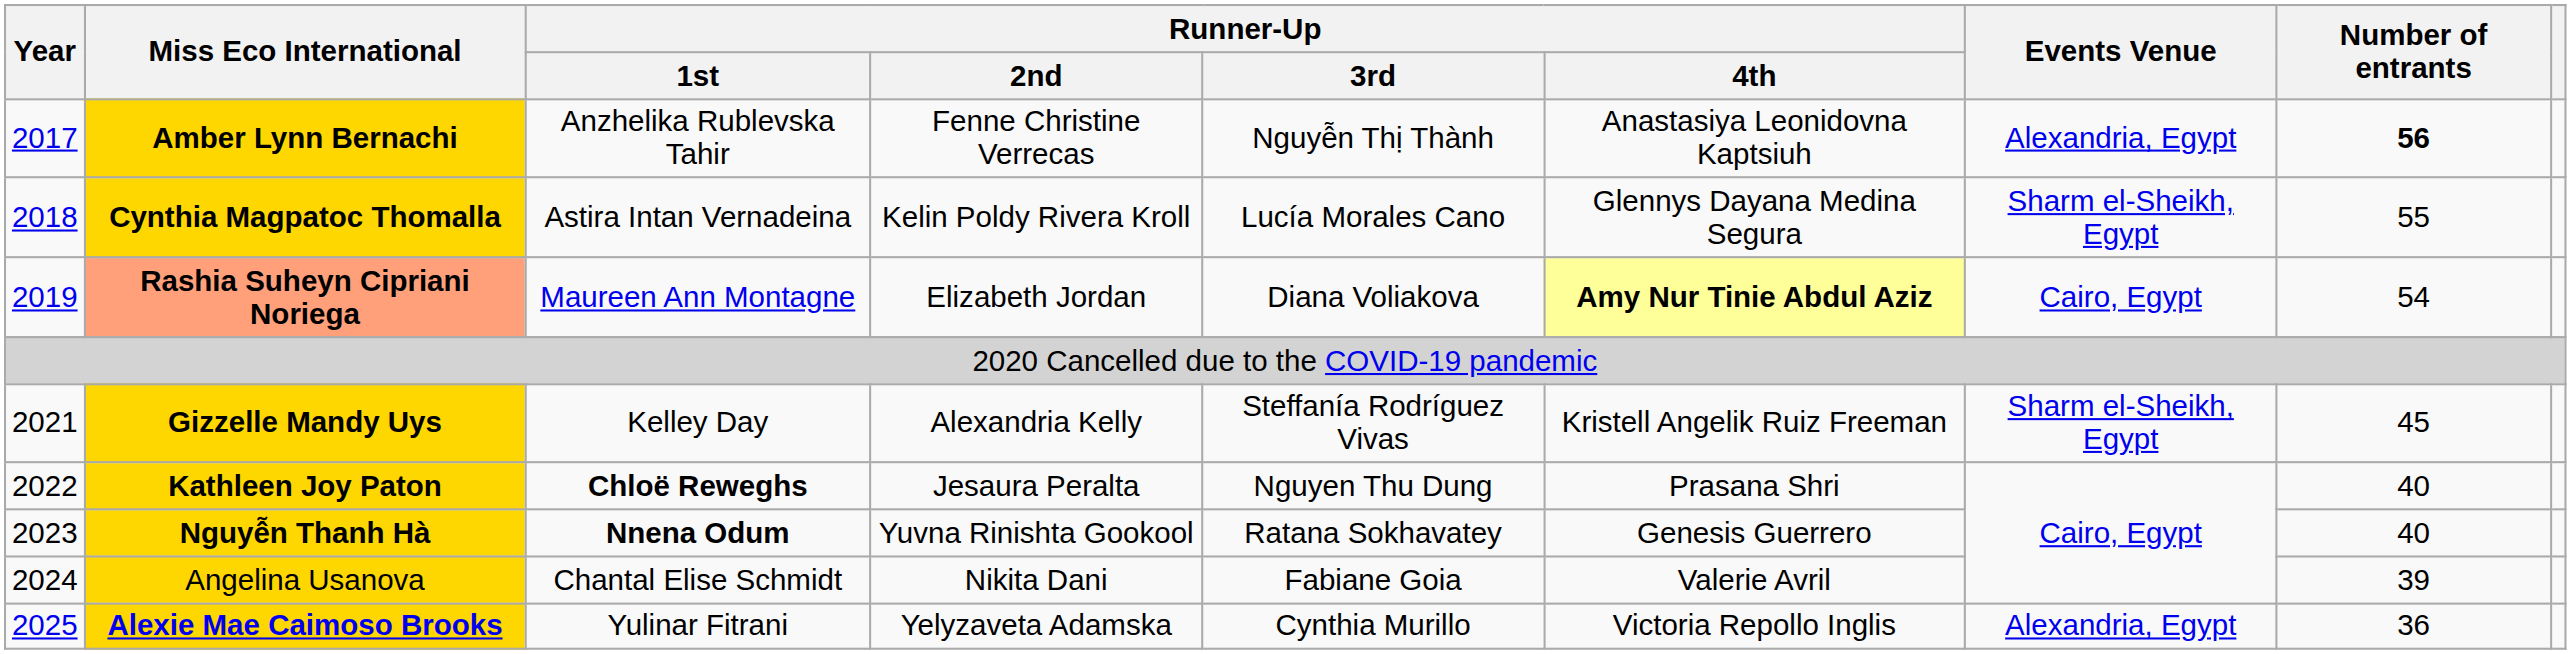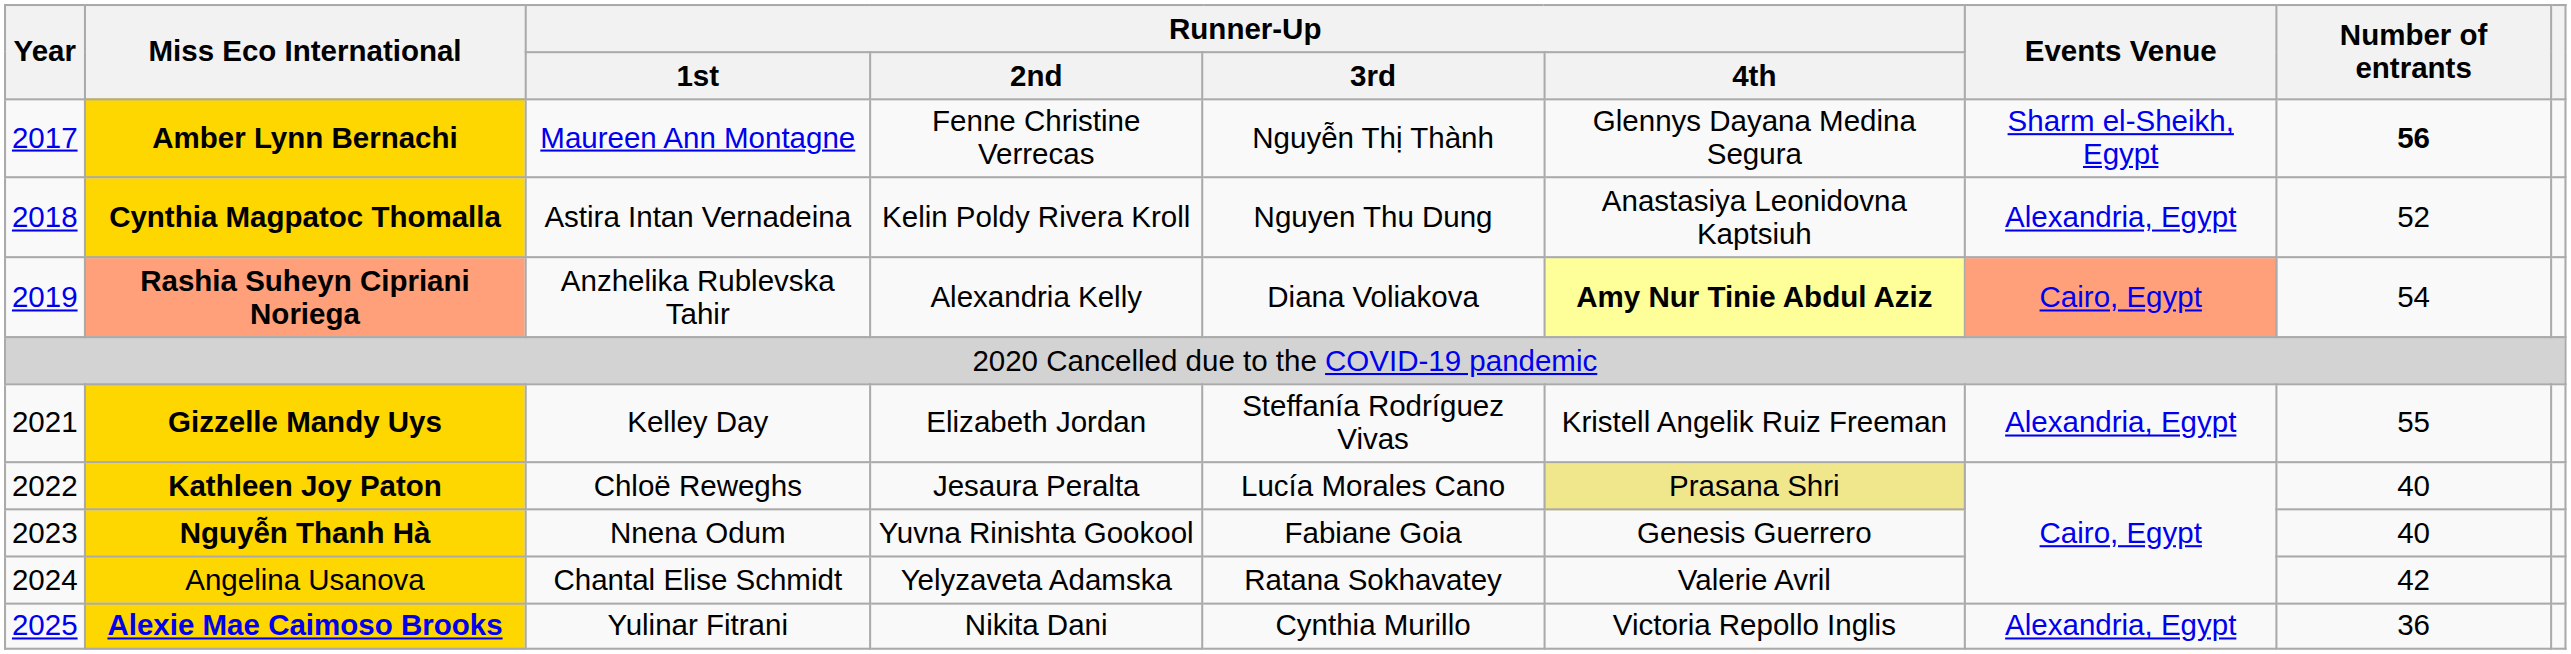Amber Lynn Bernachi | Runner-Up / 1st: Anzhelika Rublevska Tahir -> Maureen Ann Montagne
Amber Lynn Bernachi | Runner-Up / 4th: Anastasiya Leonidovna Kaptsiuh -> Glennys Dayana Medina Segura
Amber Lynn Bernachi | Events Venue: Alexandria, Egypt -> Sharm el-Sheikh, Egypt
Cynthia Magpatoc Thomalla | Runner-Up / 3rd: Lucía Morales Cano -> Nguyen Thu Dung
Cynthia Magpatoc Thomalla | Runner-Up / 4th: Glennys Dayana Medina Segura -> Anastasiya Leonidovna Kaptsiuh
Cynthia Magpatoc Thomalla | Events Venue: Sharm el-Sheikh, Egypt -> Alexandria, Egypt
Cynthia Magpatoc Thomalla | Number of entrants: 55 -> 52
Rashia Suheyn Cipriani Noriega | Runner-Up / 1st: Maureen Ann Montagne -> Anzhelika Rublevska Tahir
Rashia Suheyn Cipriani Noriega | Runner-Up / 2nd: Elizabeth Jordan -> Alexandria Kelly
Rashia Suheyn Cipriani Noriega | Events Venue: no background -> lightsalmon background
Gizzelle Mandy Uys | Runner-Up / 2nd: Alexandria Kelly -> Elizabeth Jordan
Gizzelle Mandy Uys | Events Venue: Sharm el-Sheikh, Egypt -> Alexandria, Egypt
Gizzelle Mandy Uys | Number of entrants: 45 -> 55
Kathleen Joy Paton | Runner-Up / 1st: bold -> normal
Kathleen Joy Paton | Runner-Up / 3rd: Nguyen Thu Dung -> Lucía Morales Cano
Kathleen Joy Paton | Runner-Up / 4th: no background -> khaki background
Nguyễn Thanh Hà | Runner-Up / 1st: bold -> normal
Nguyễn Thanh Hà | Runner-Up / 3rd: Ratana Sokhavatey -> Fabiane Goia
Angelina Usanova | Runner-Up / 2nd: Nikita Dani -> Yelyzaveta Adamska
Angelina Usanova | Runner-Up / 3rd: Fabiane Goia -> Ratana Sokhavatey
Angelina Usanova | Number of entrants: 39 -> 42
Alexie Mae Caimoso Brooks | Runner-Up / 2nd: Yelyzaveta Adamska -> Nikita Dani
